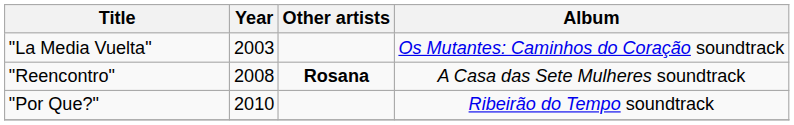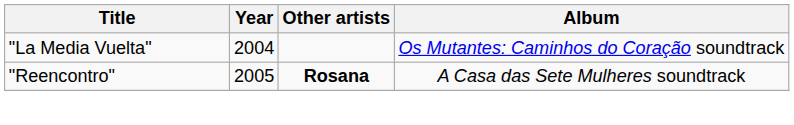"La Media Vuelta" | Year: 2003 -> 2004
"Reencontro" | Year: 2008 -> 2005
- row: "Por Que?" | 2010 | Ribeirão do Tempo soundtrack
